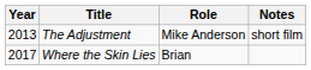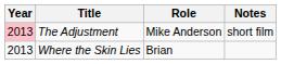The Adjustment | Year: no background -> pink background
Where the Skin Lies | Year: 2017 -> 2013
